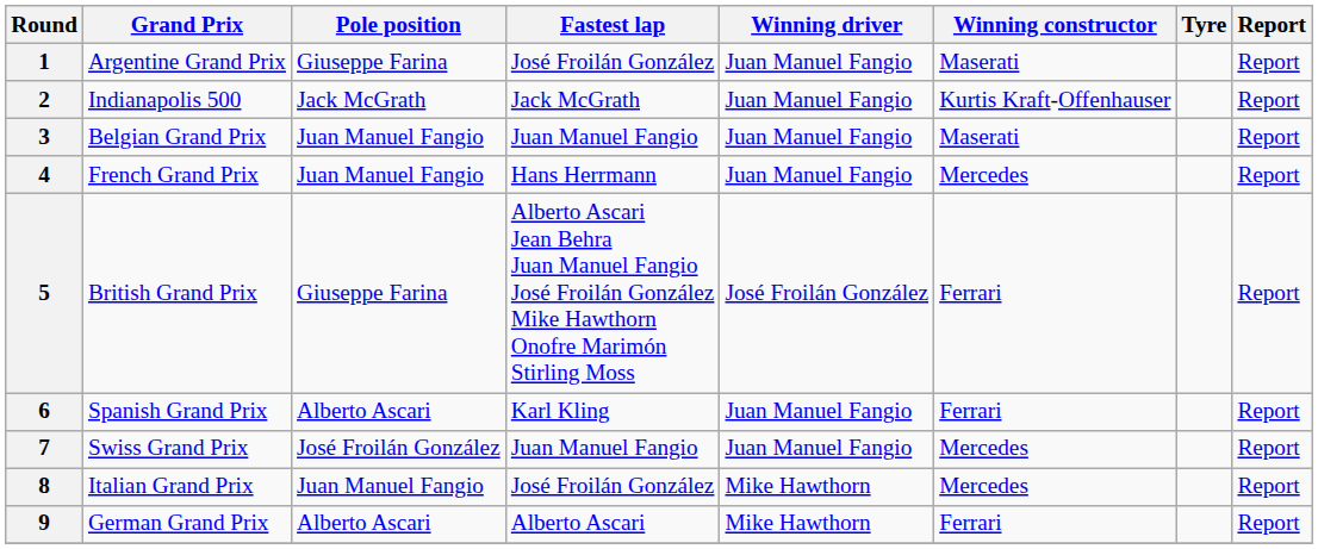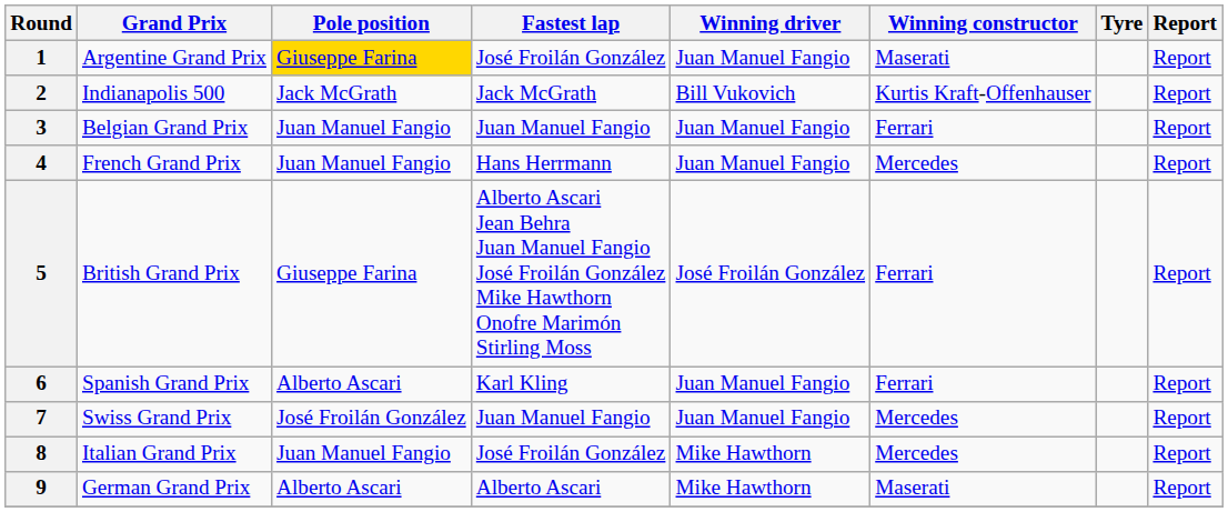1 | Pole position: no background -> gold background
2 | Winning driver: Juan Manuel Fangio -> Bill Vukovich
3 | Winning constructor: Maserati -> Ferrari
9 | Winning constructor: Ferrari -> Maserati
